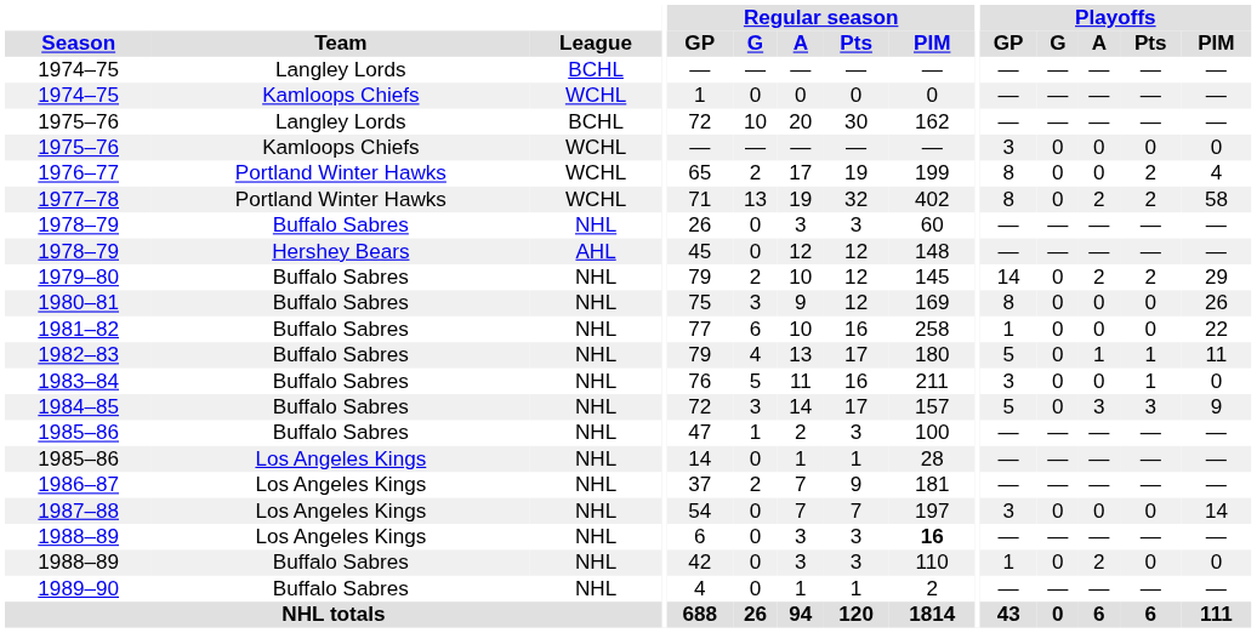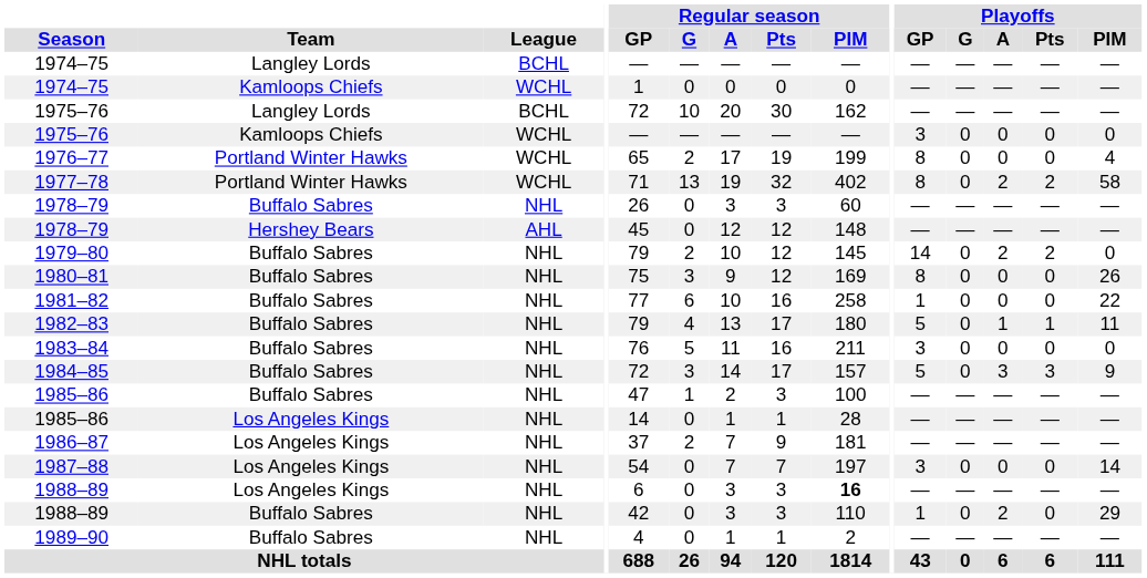1976–77 | Playoffs / Pts: 2 -> 0
1979–80 | Playoffs / PIM: 29 -> 0
1983–84 | Playoffs / Pts: 1 -> 0
1988–89 / Buffalo Sabres | Playoffs / PIM: 0 -> 29
